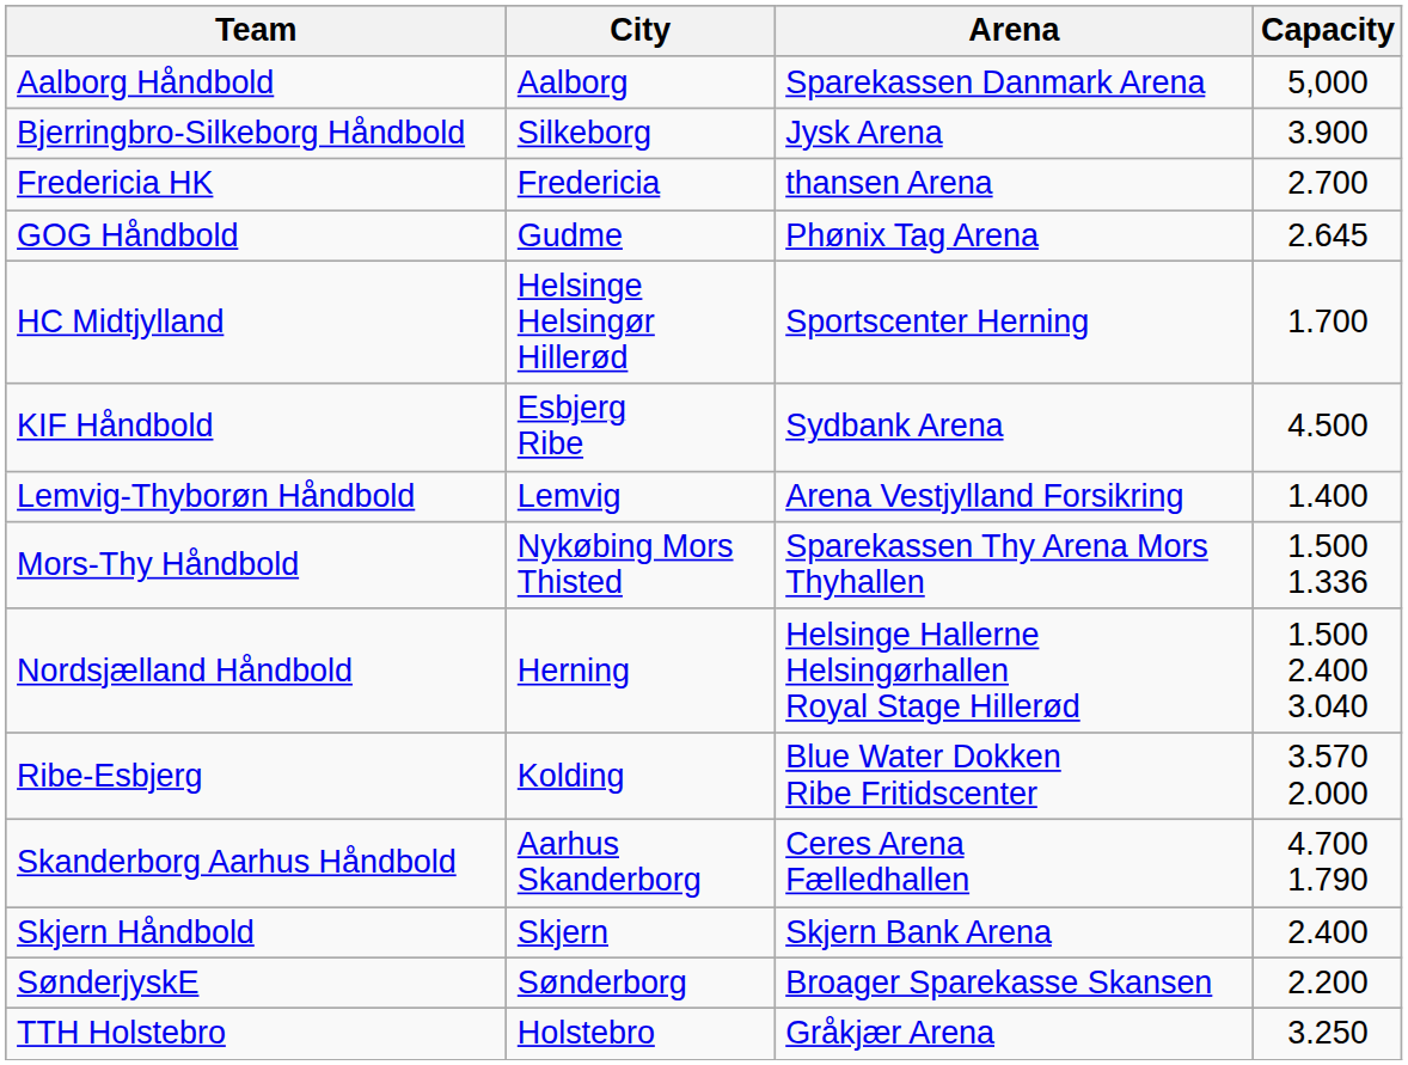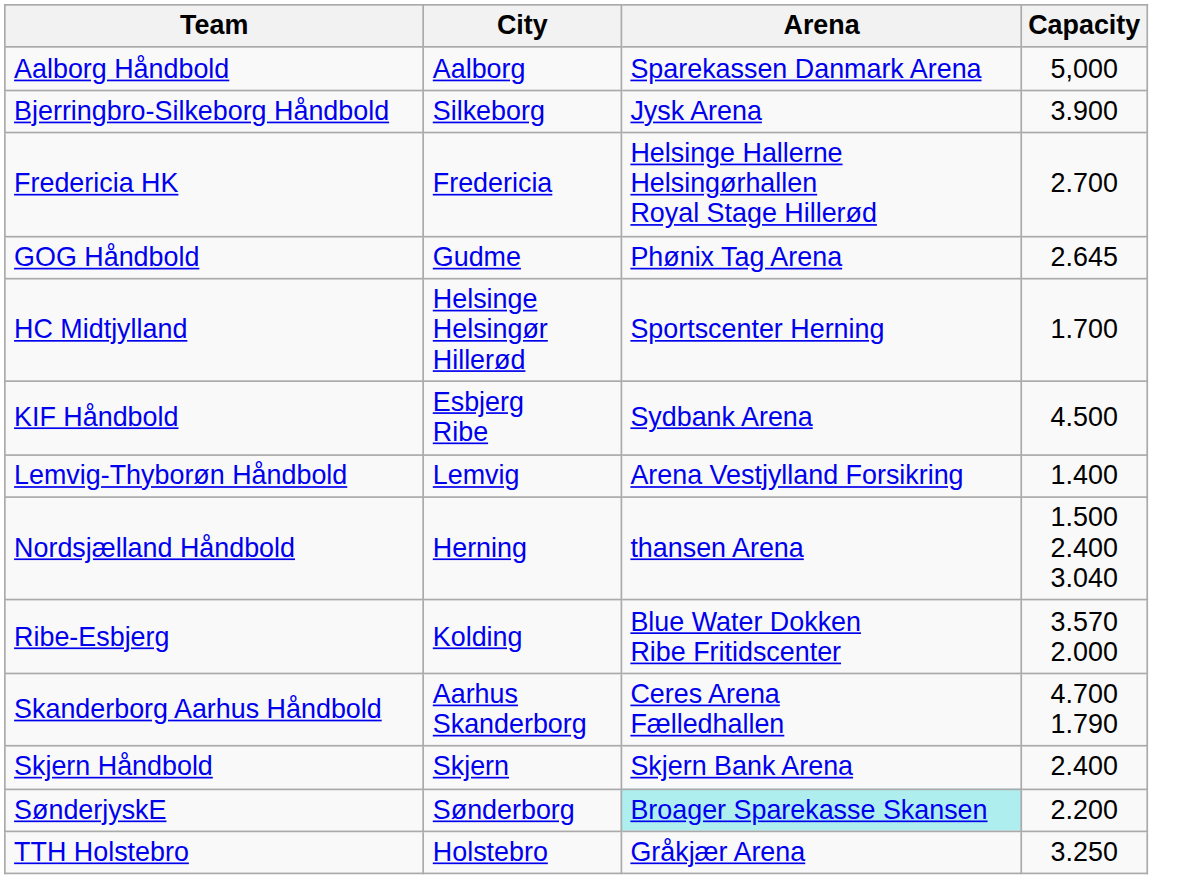Fredericia HK | Arena: thansen Arena -> Helsinge Hallerne Helsingørhallen Royal Stage Hillerød
- row: Mors-Thy Håndbold | Nykøbing Mors Thisted | Sparekassen Thy Arena Mors Thyhallen | 1.500 1.336
Nordsjælland Håndbold | Arena: Helsinge Hallerne Helsingørhallen Royal Stage Hillerød -> thansen Arena
SønderjyskE | Arena: no background -> paleturquoise background
